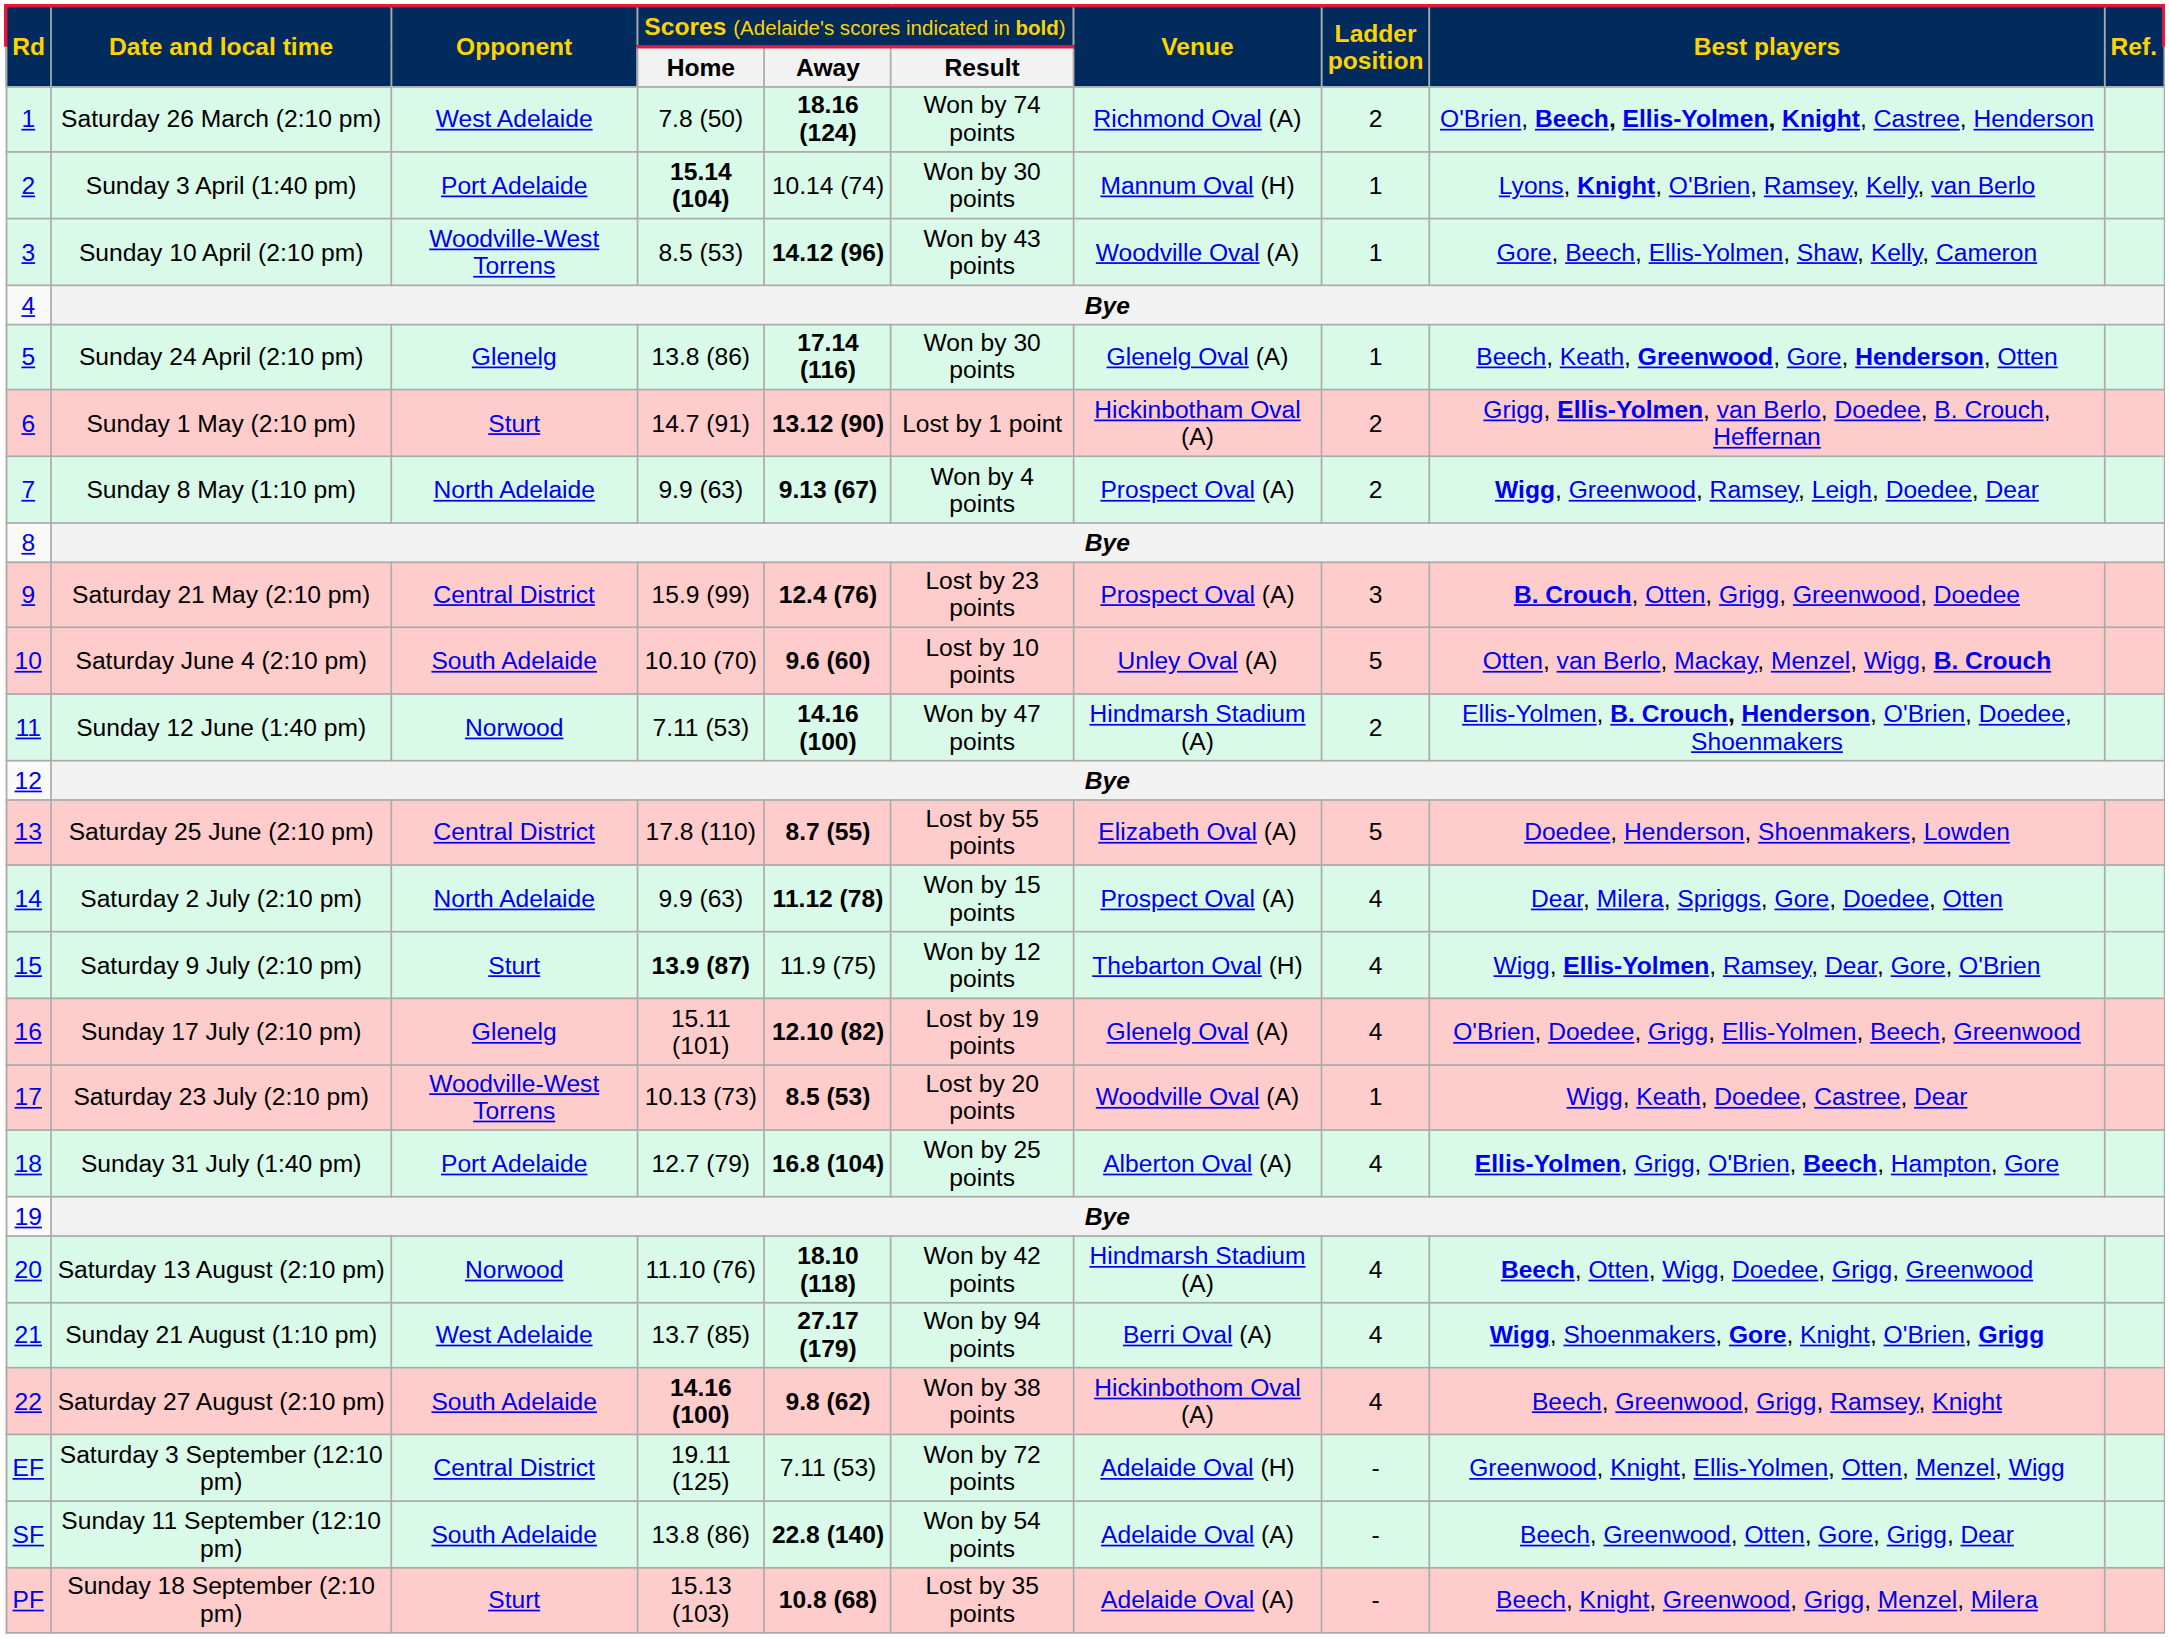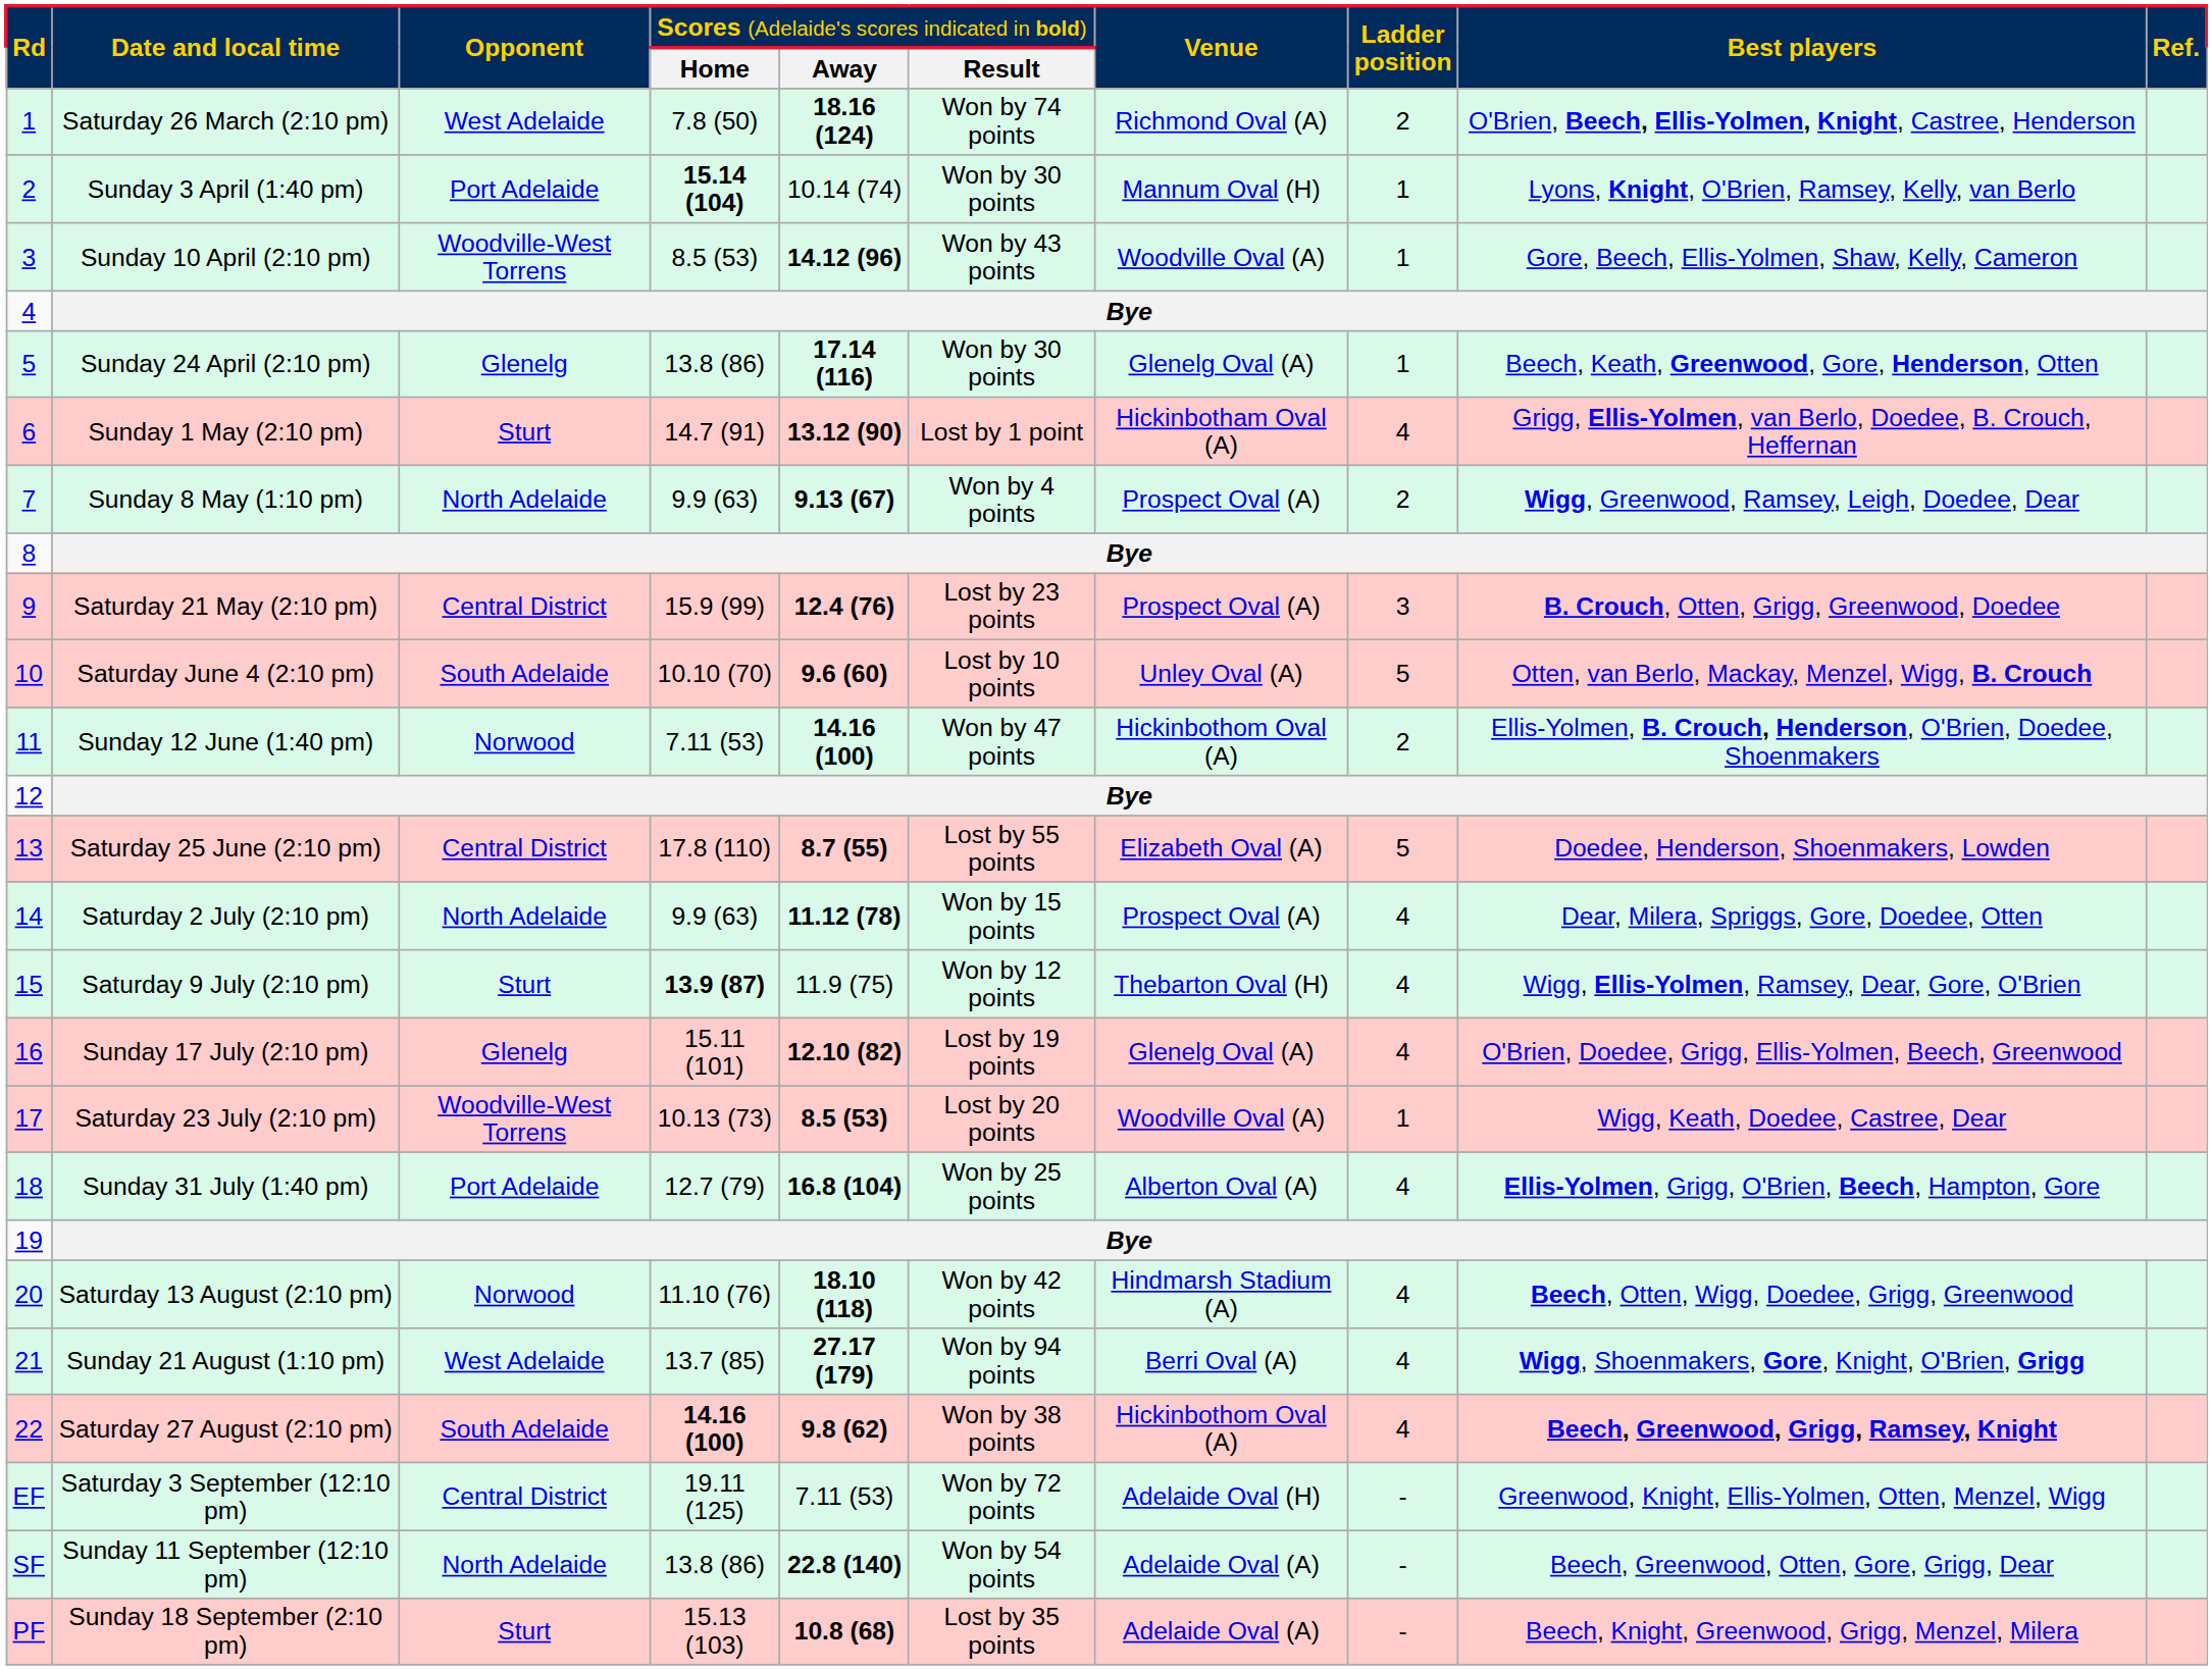6 | column 8: 2 -> 4
11 | column 7: Hindmarsh Stadium (A) -> Hickinbothom Oval (A)
22 | column 9: normal -> bold
SF | column 3: South Adelaide -> North Adelaide
